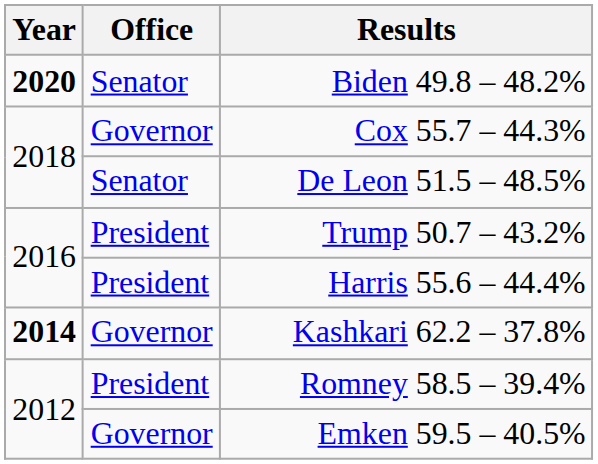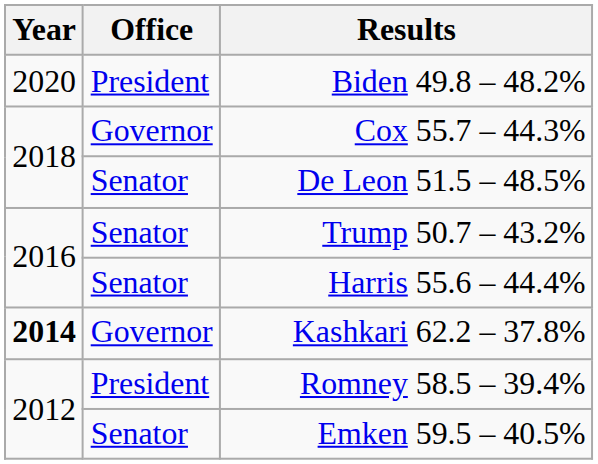Biden 49.8 – 48.2% | Year: bold -> normal
Biden 49.8 – 48.2% | Office: Senator -> President
Trump 50.7 – 43.2% | Office: President -> Senator
Harris 55.6 – 44.4% | Office: President -> Senator
Emken 59.5 – 40.5% | Office: Governor -> Senator
